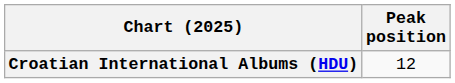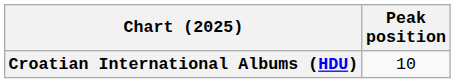Croatian International Albums (HDU) | Peak position: 12 -> 10
